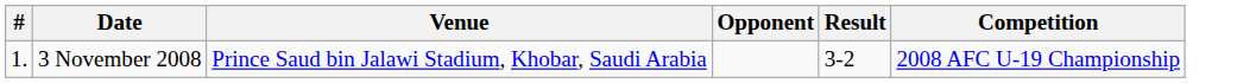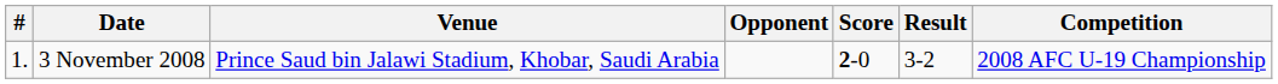+ column: Score | 2-0
